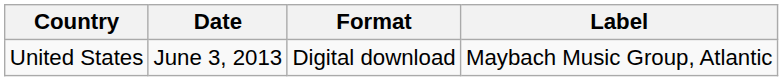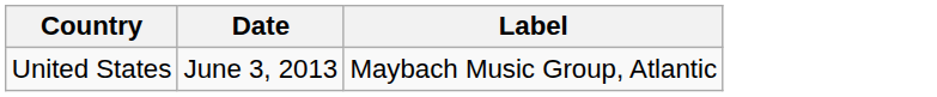- column: Format | Digital download
